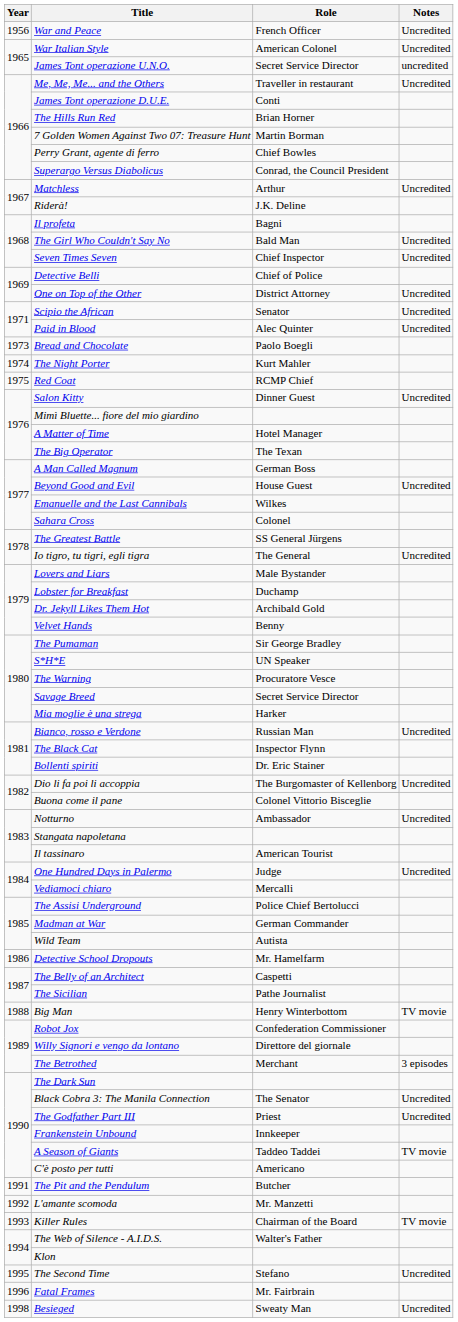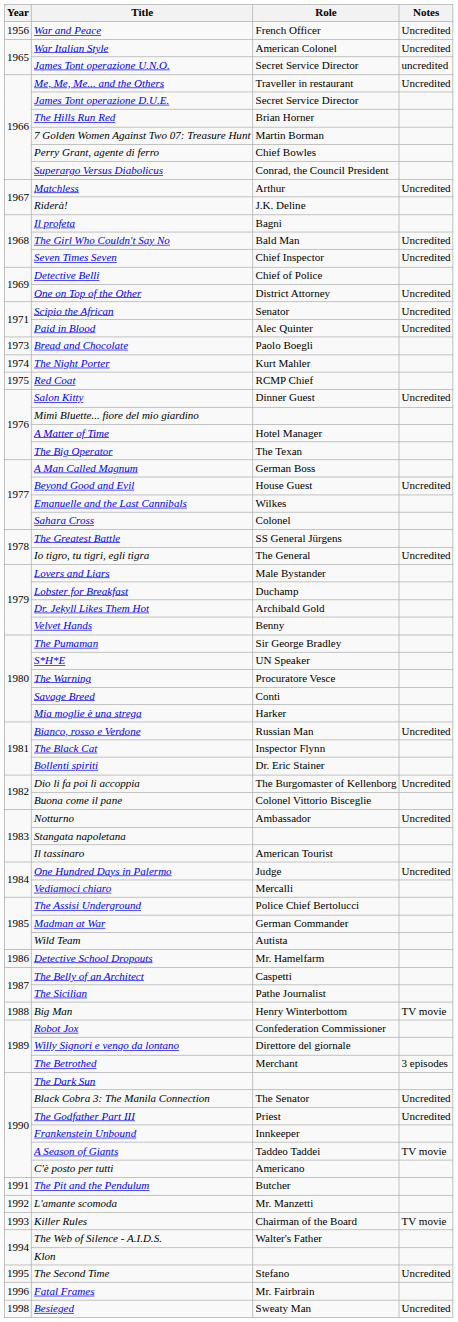James Tont operazione D.U.E. | Role: Conti -> Secret Service Director
Savage Breed | Role: Secret Service Director -> Conti
